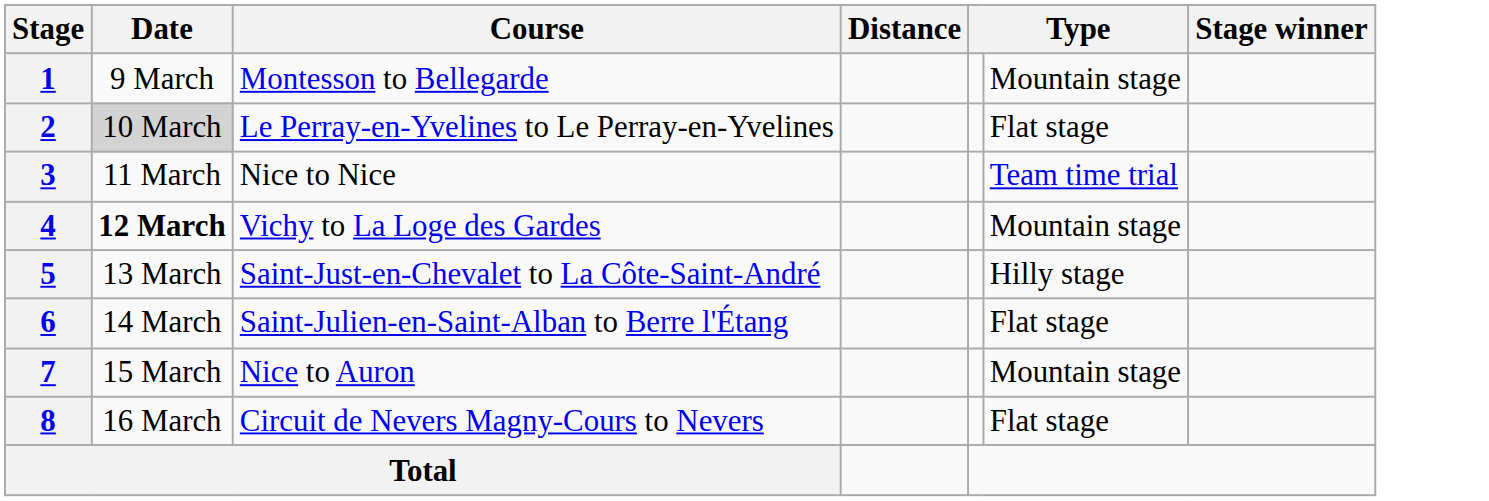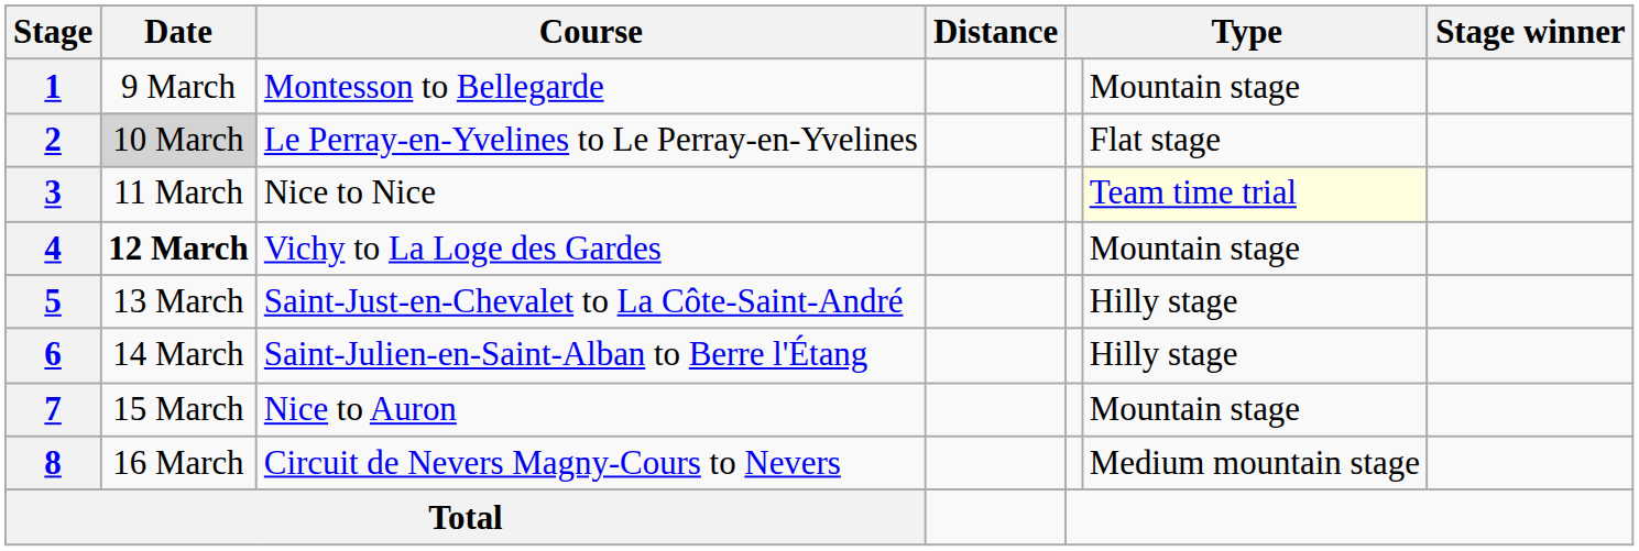3 | column 6: no background -> lightyellow background
6 | column 6: Flat stage -> Hilly stage
8 | column 6: Flat stage -> Medium mountain stage
